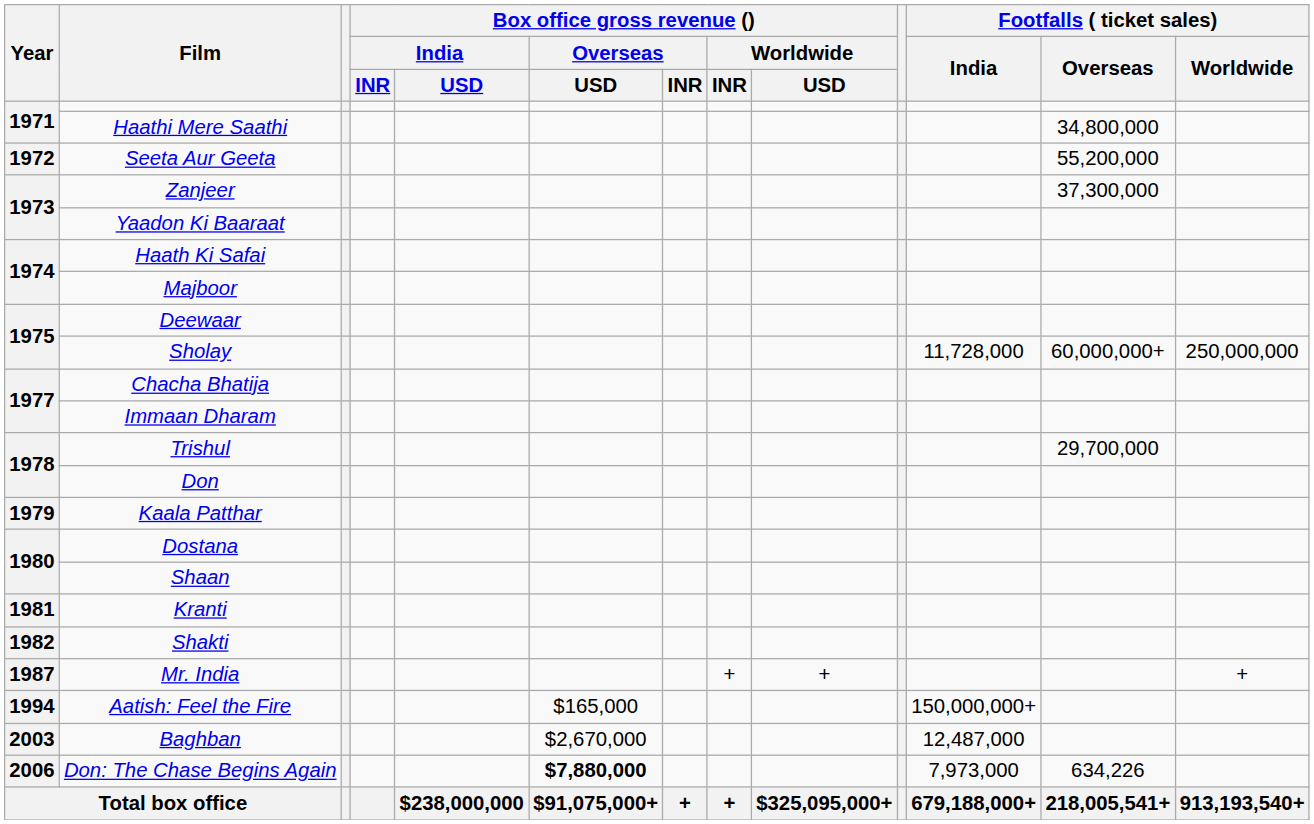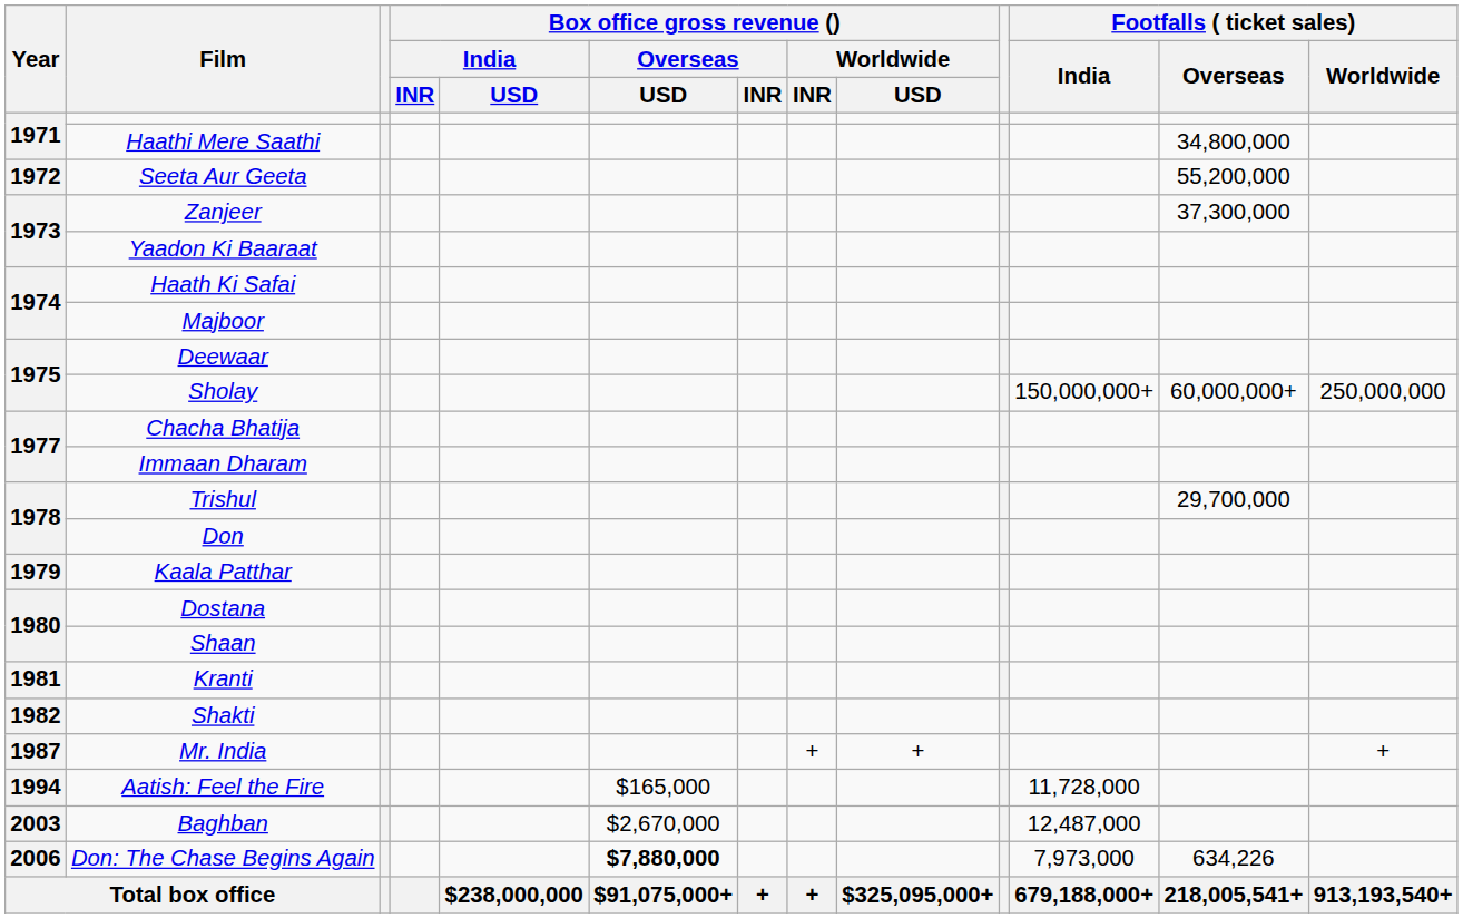Sholay | Footfalls ( ticket sales) / India: 11,728,000 -> 150,000,000+
Aatish: Feel the Fire | Footfalls ( ticket sales) / India: 150,000,000+ -> 11,728,000
